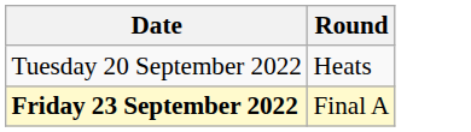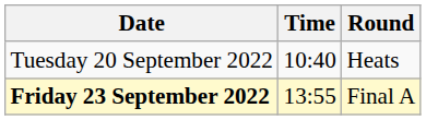+ column: Time | 10:40 | 13:55
